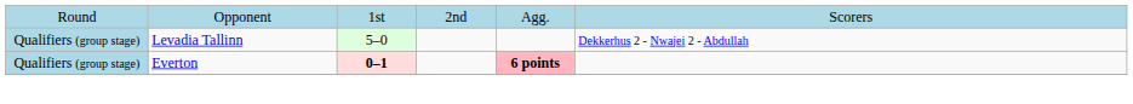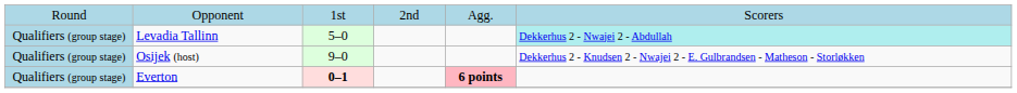Levadia Tallinn | column 6: no background -> paleturquoise background
+ row: Qualifiers (group stage) | Osijek (host) | 9–0 | Dekkerhus 2 - Knudsen 2 - Nwajei 2 - E. Gulbrandsen - Matheson - Storløkken
